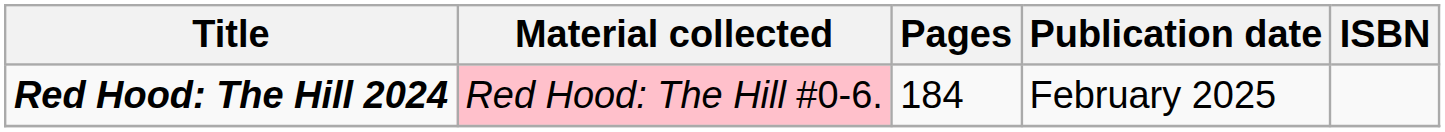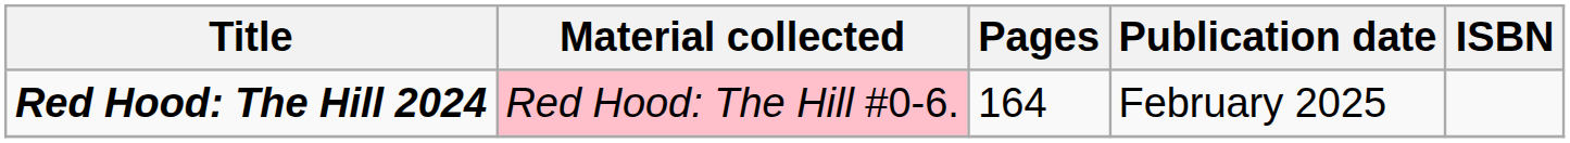Red Hood: The Hill 2024 | Pages: 184 -> 164
